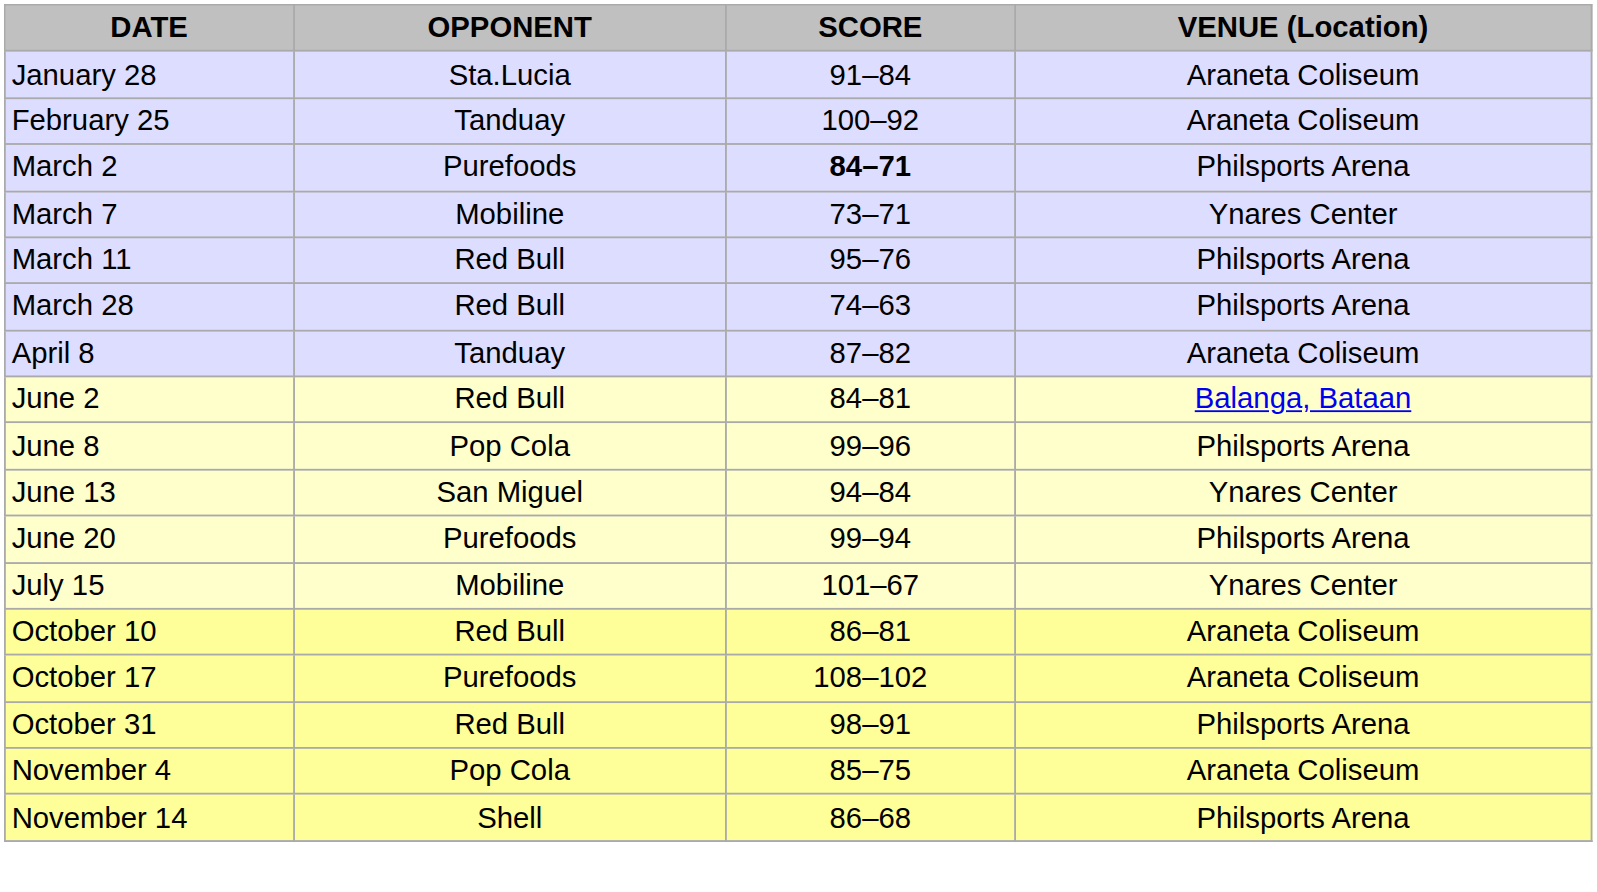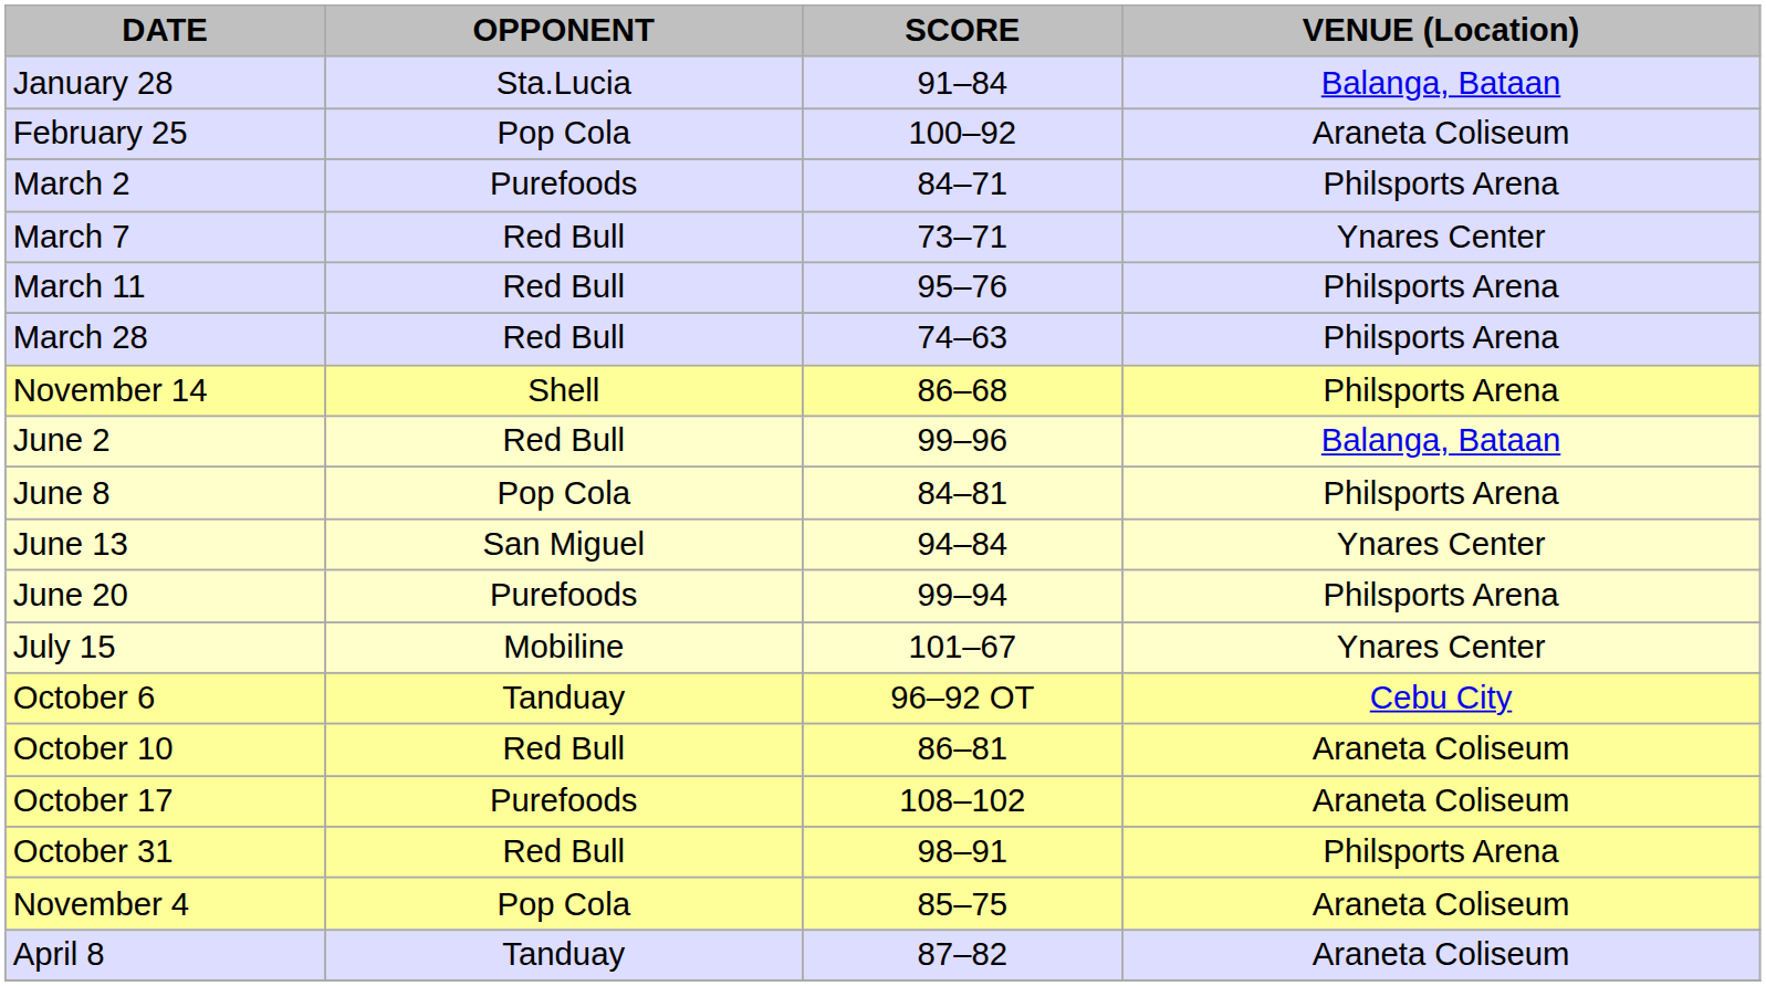January 28 | VENUE (Location): Araneta Coliseum -> Balanga, Bataan
February 25 | OPPONENT: Tanduay -> Pop Cola
March 2 | SCORE: bold -> normal
March 7 | OPPONENT: Mobiline -> Red Bull
rows swapped: April 8 <-> November 14
June 2 | SCORE: 84–81 -> 99–96
June 8 | SCORE: 99–96 -> 84–81
+ row: October 6 | Tanduay | 96–92 OT | Cebu City
